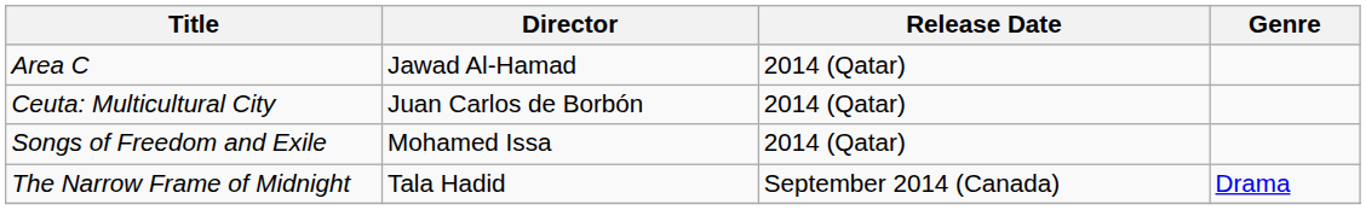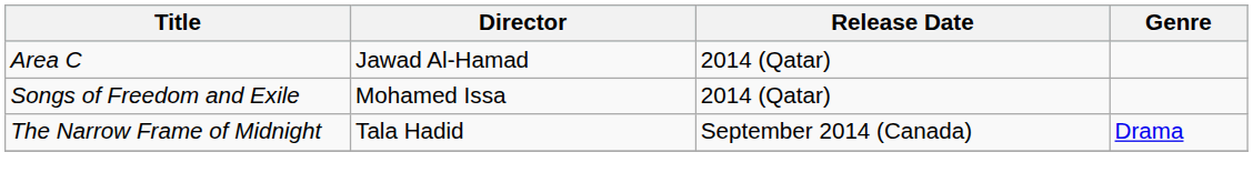- row: Ceuta: Multicultural City | Juan Carlos de Borbón | 2014 (Qatar)
